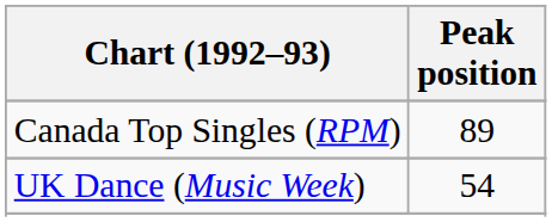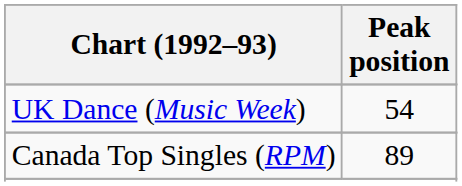rows swapped: Canada Top Singles (RPM) <-> UK Dance (Music Week)
